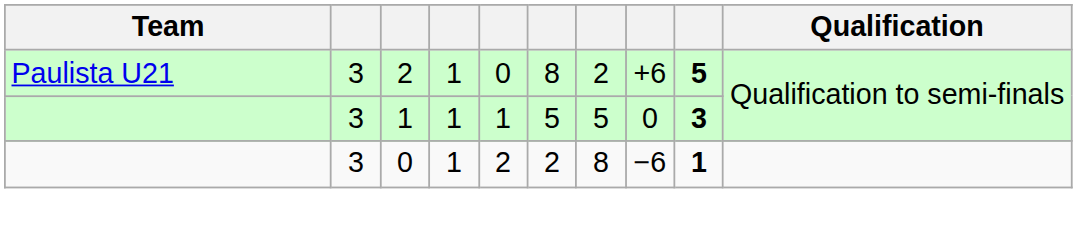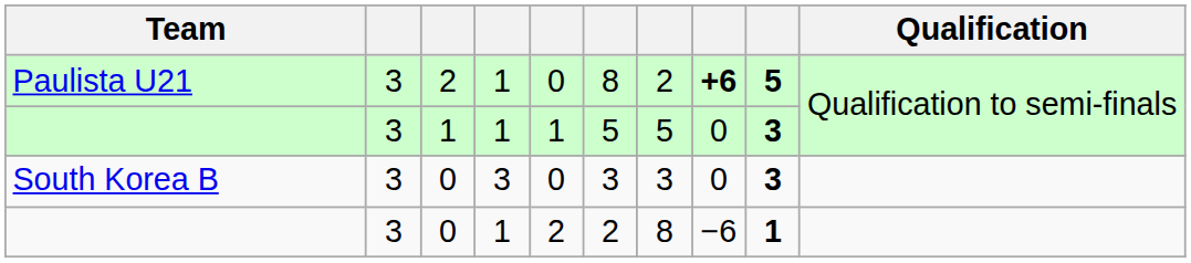Paulista U21 | column 8: normal -> bold
+ row: South Korea B | 3 | 0 | 3 | 0 | 3 | 3 | 0 | 3
